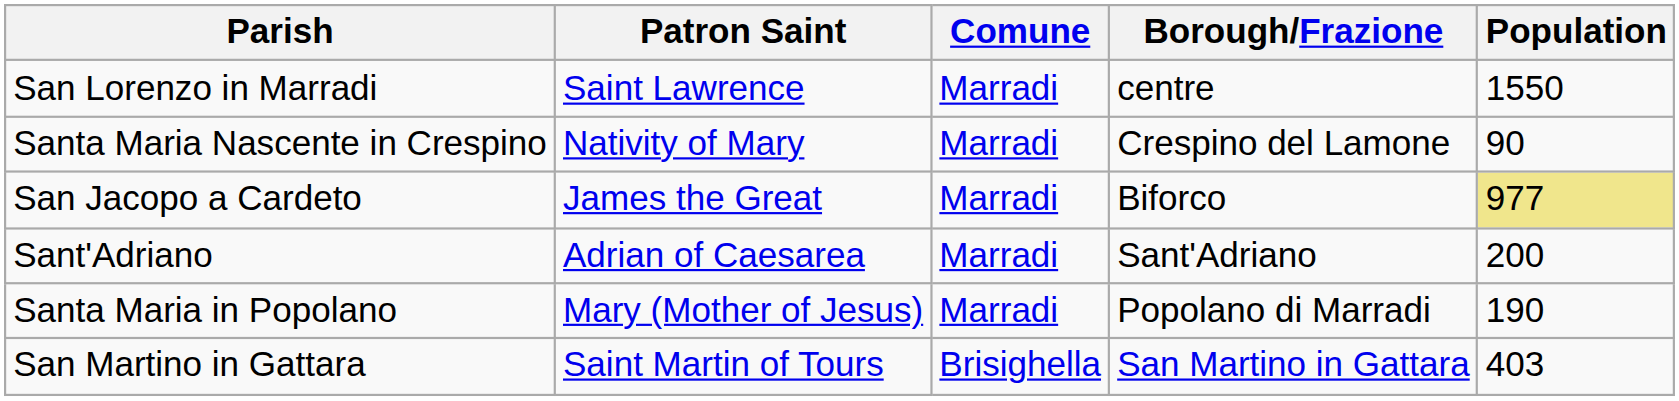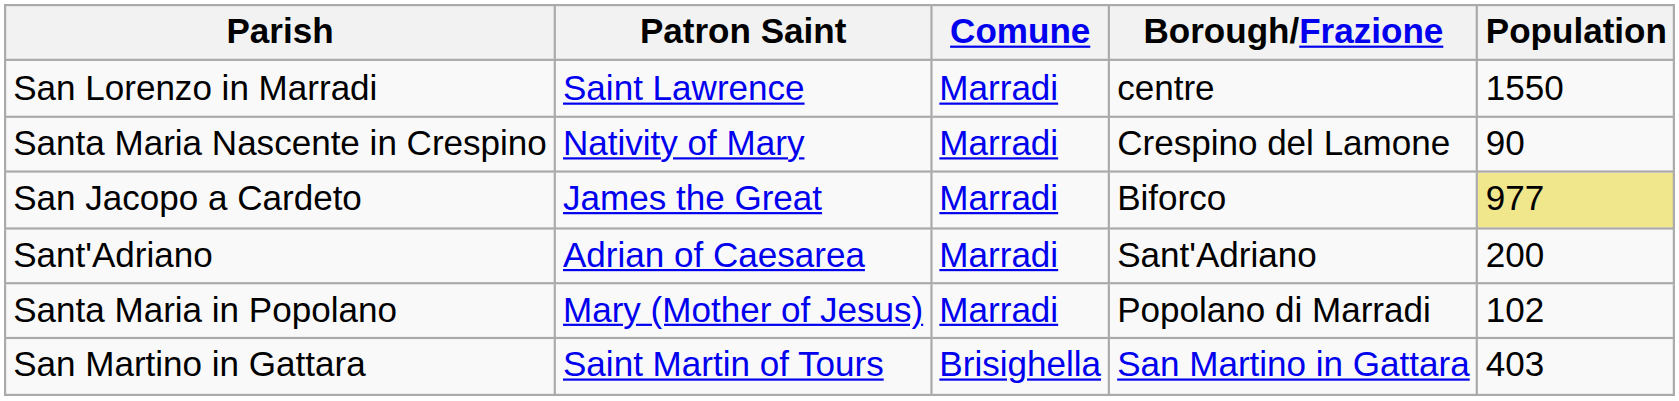Santa Maria in Popolano | Population: 190 -> 102
